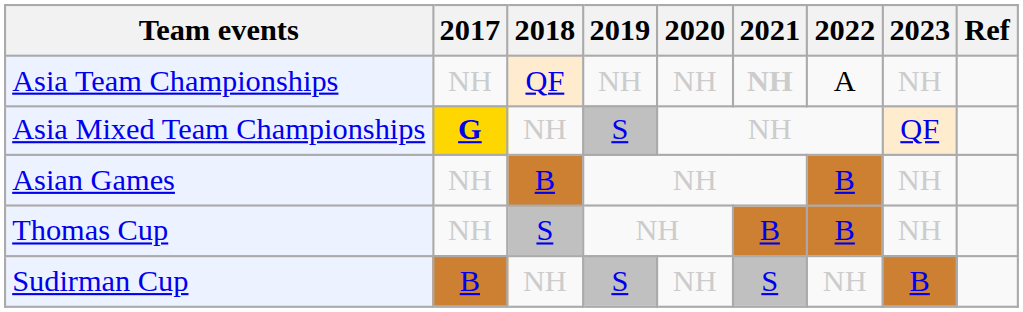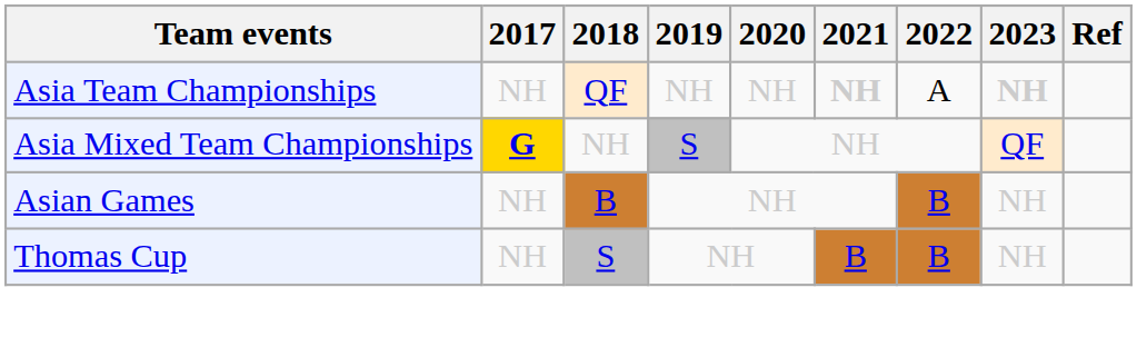Asia Team Championships | 2023: normal -> bold
- row: Sudirman Cup | B | NH | S | NH | S | NH | B
